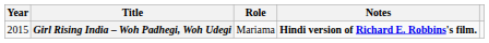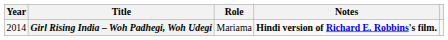Girl Rising India – Woh Padhegi, Woh Udegi | Year: 2015 -> 2014
